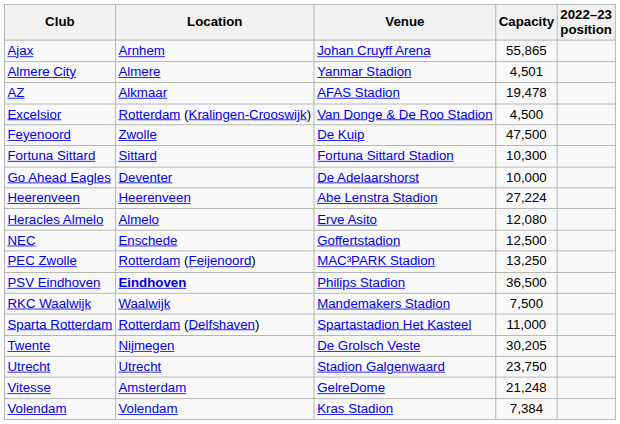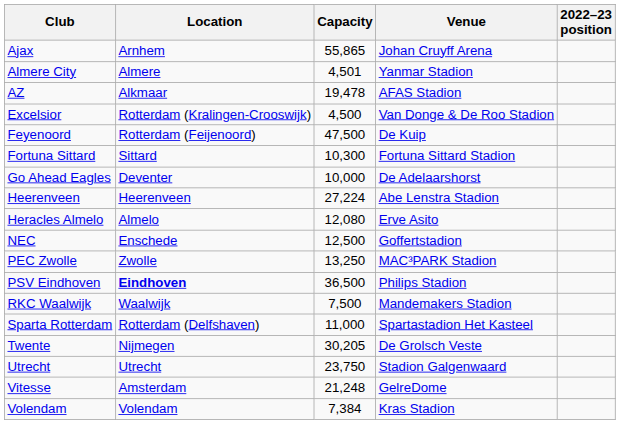columns swapped: Venue <-> Capacity
Feyenoord | Location: Zwolle -> Rotterdam (Feijenoord)
PEC Zwolle | Location: Rotterdam (Feijenoord) -> Zwolle
